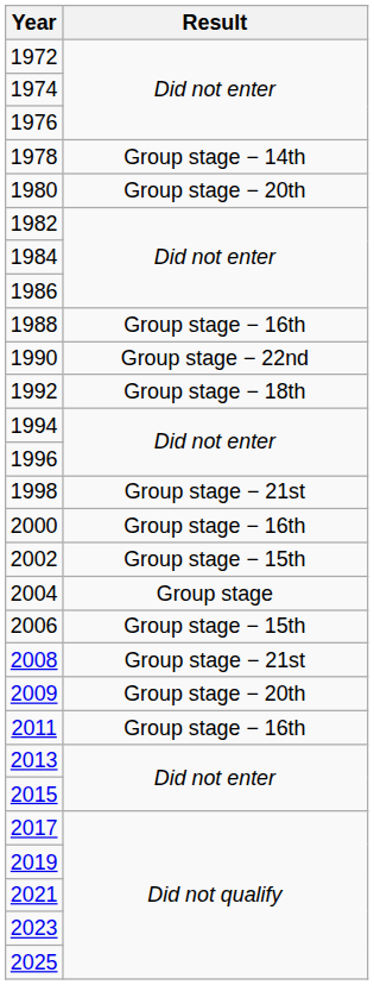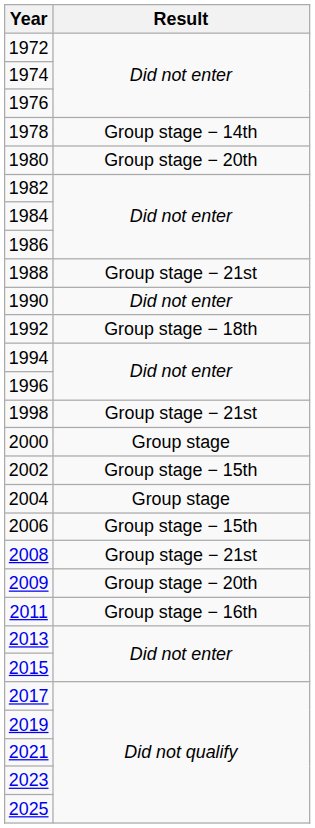1988 | Result: Group stage − 16th -> Group stage − 21st
1990 | Result: Group stage − 22nd -> Did not enter
2000 | Result: Group stage − 16th -> Group stage
